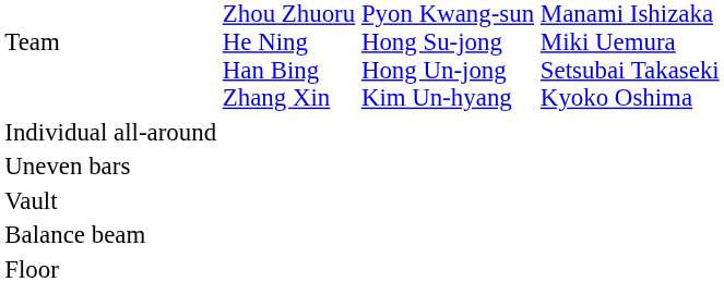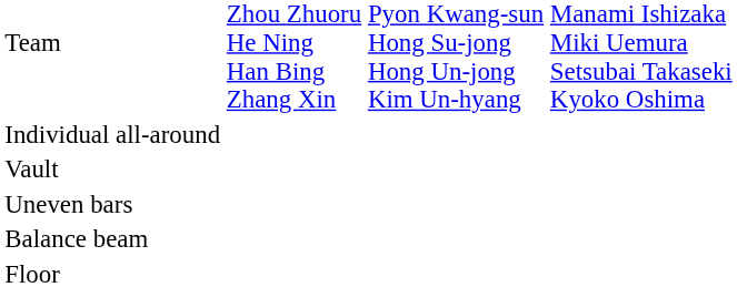rows swapped: Vault <-> Uneven bars
